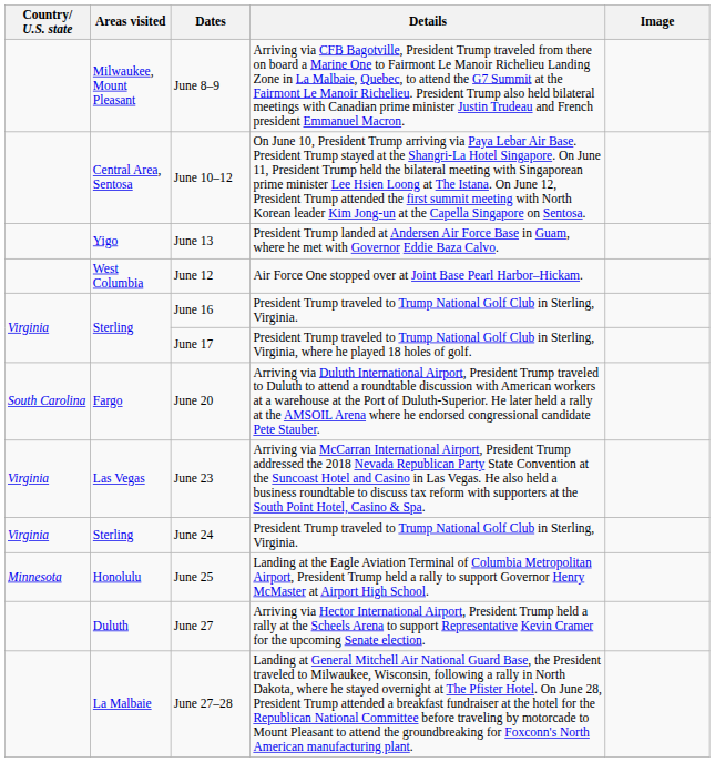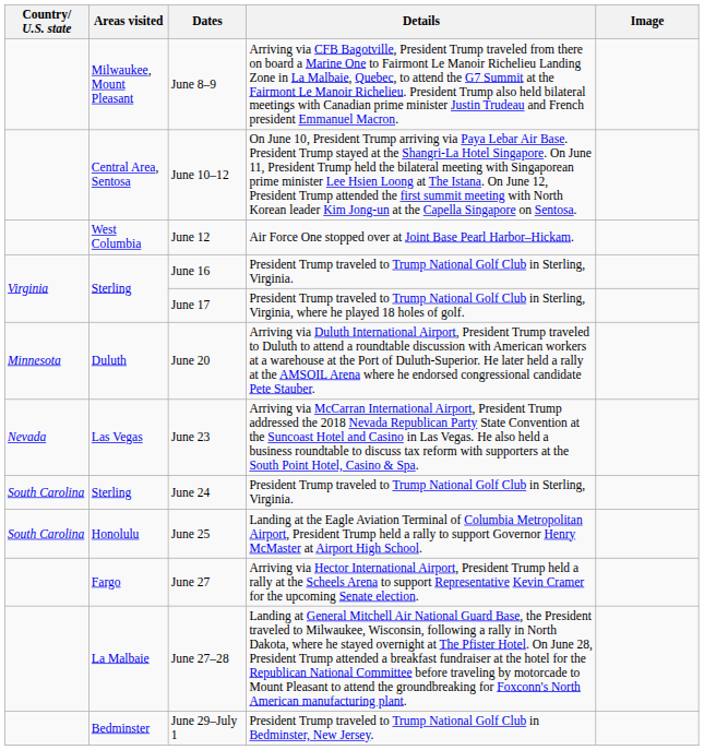- row: Yigo | June 13 | President Trump landed at Andersen Air Force Base in Guam, where he met with Governor Eddie Baza Calvo.
June 20 | Country/ U.S. state: South Carolina -> Minnesota
June 20 | Areas visited: Fargo -> Duluth
June 23 | Country/ U.S. state: Virginia -> Nevada
June 24 | Country/ U.S. state: Virginia -> South Carolina
June 25 | Country/ U.S. state: Minnesota -> South Carolina
June 27 | Areas visited: Duluth -> Fargo
+ row: Bedminster | June 29–July 1 | President Trump traveled to Trump National Golf Club in Bedminster, New Jersey.
